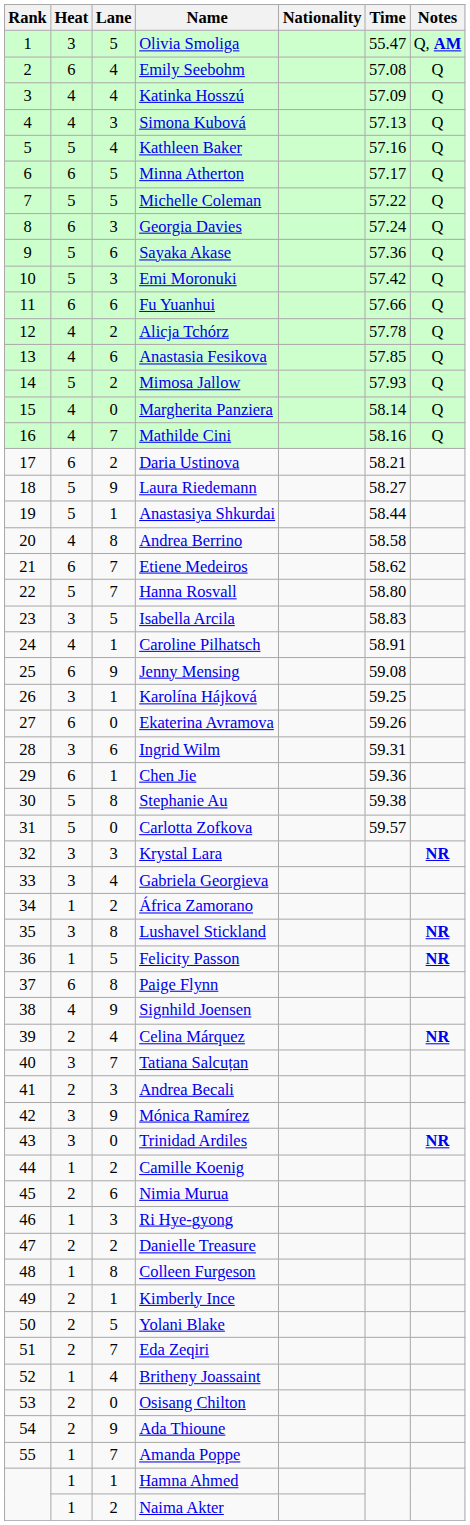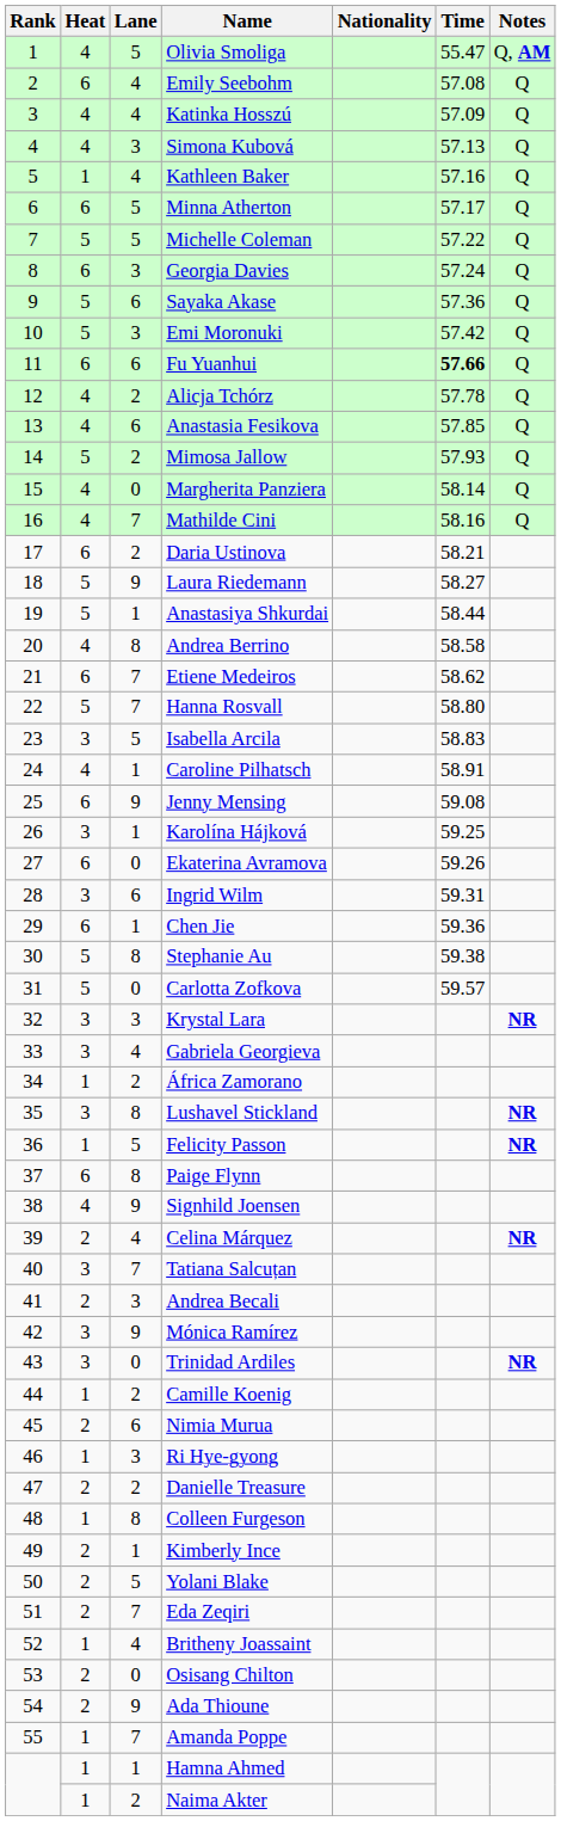Olivia Smoliga | Heat: 3 -> 4
Kathleen Baker | Heat: 5 -> 1
Fu Yuanhui | Time: normal -> bold
